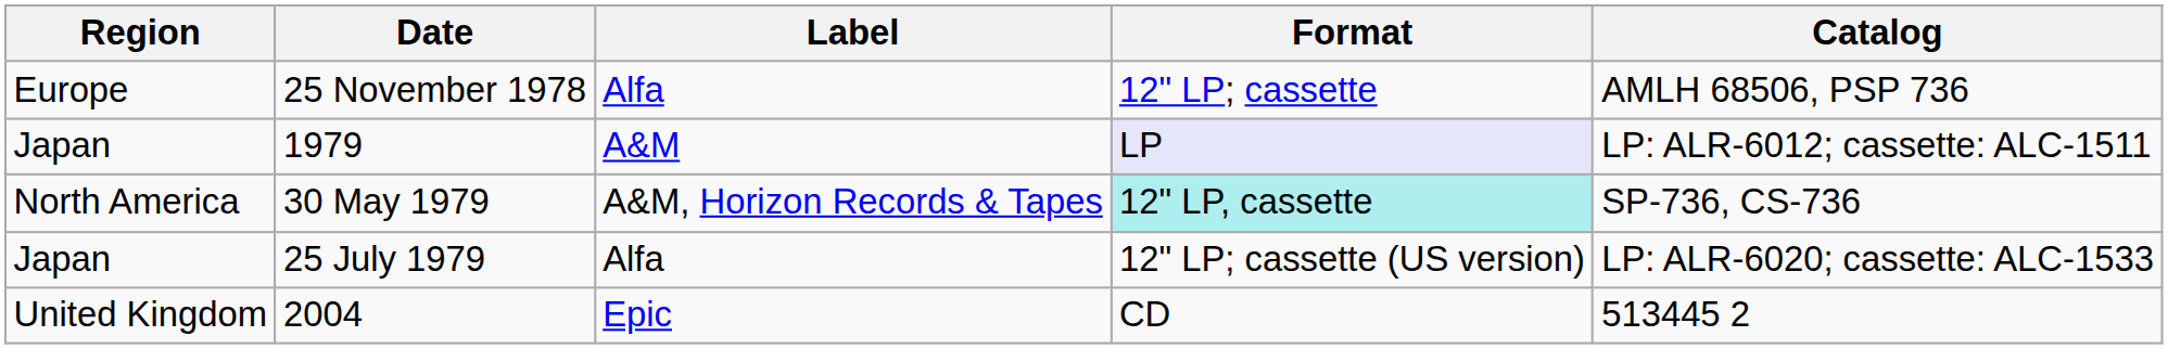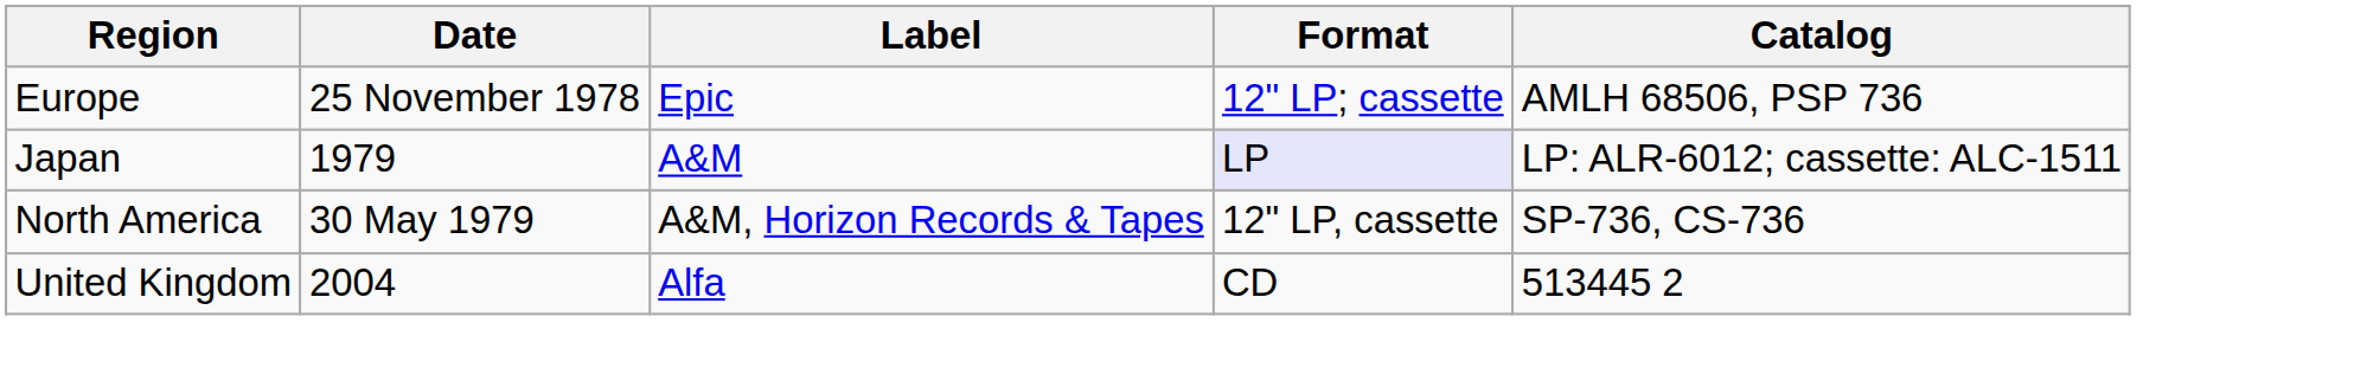25 November 1978 | Label: Alfa -> Epic
30 May 1979 | Format: paleturquoise background -> no background
- row: Japan | 25 July 1979 | Alfa | 12" LP; cassette (US version) | LP: ALR-6020; cassette: ALC-1533
2004 | Label: Epic -> Alfa
